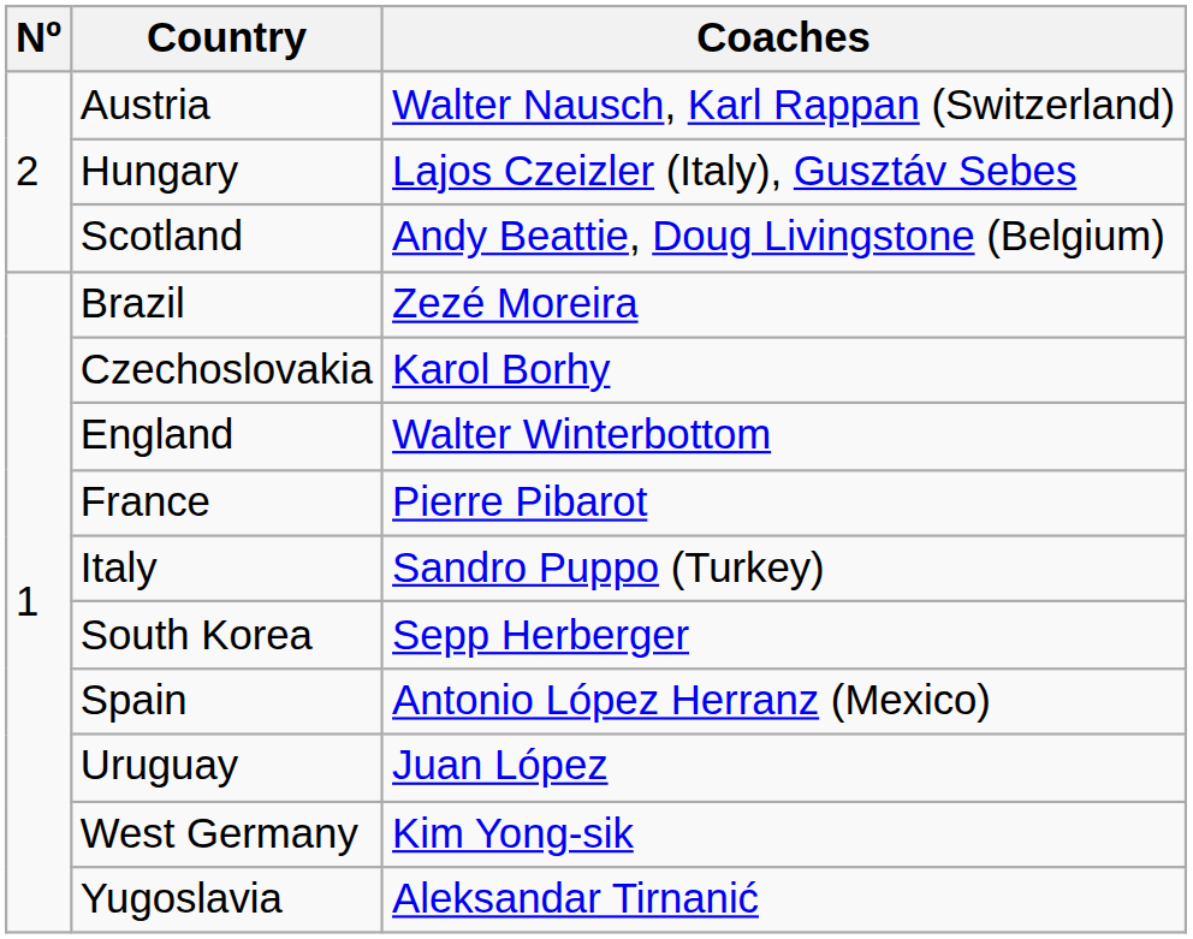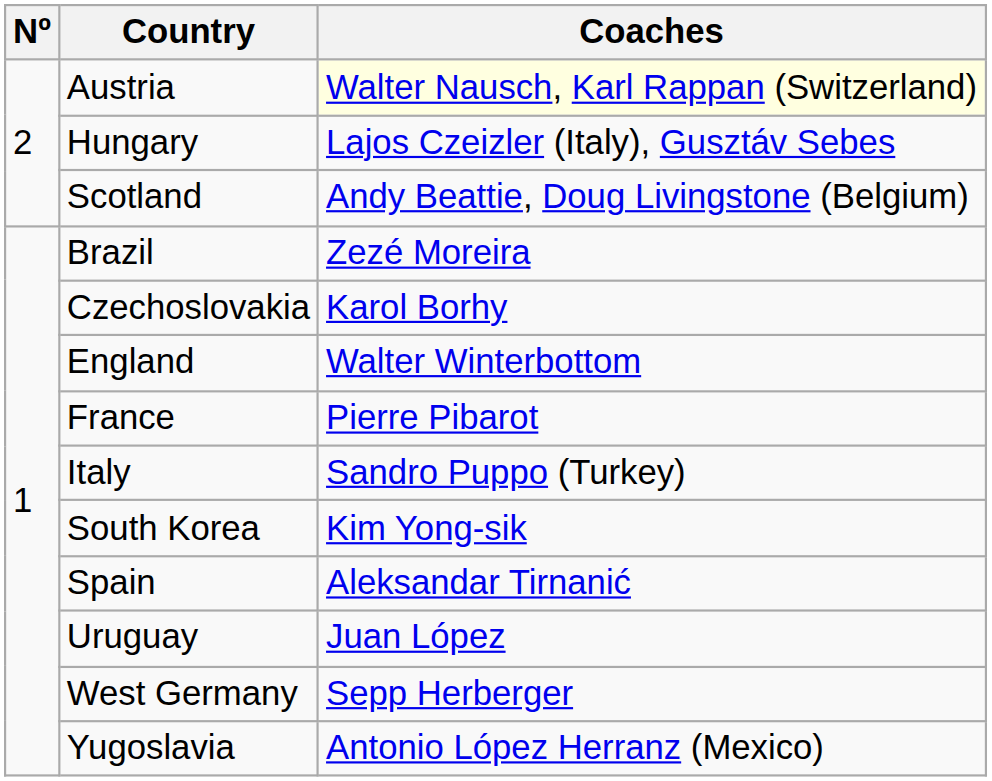Austria | Coaches: no background -> lightyellow background
South Korea | Coaches: Sepp Herberger -> Kim Yong-sik
Spain | Coaches: Antonio López Herranz (Mexico) -> Aleksandar Tirnanić
West Germany | Coaches: Kim Yong-sik -> Sepp Herberger
Yugoslavia | Coaches: Aleksandar Tirnanić -> Antonio López Herranz (Mexico)
